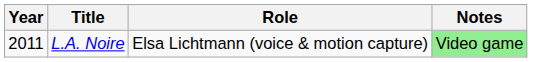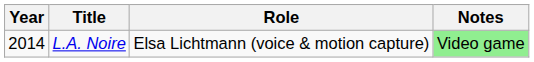L.A. Noire | Year: 2011 -> 2014
